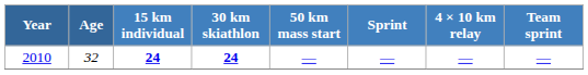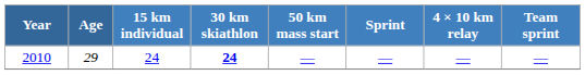2010 | Age: 32 -> 29
2010 | 15 km individual: bold -> normal
